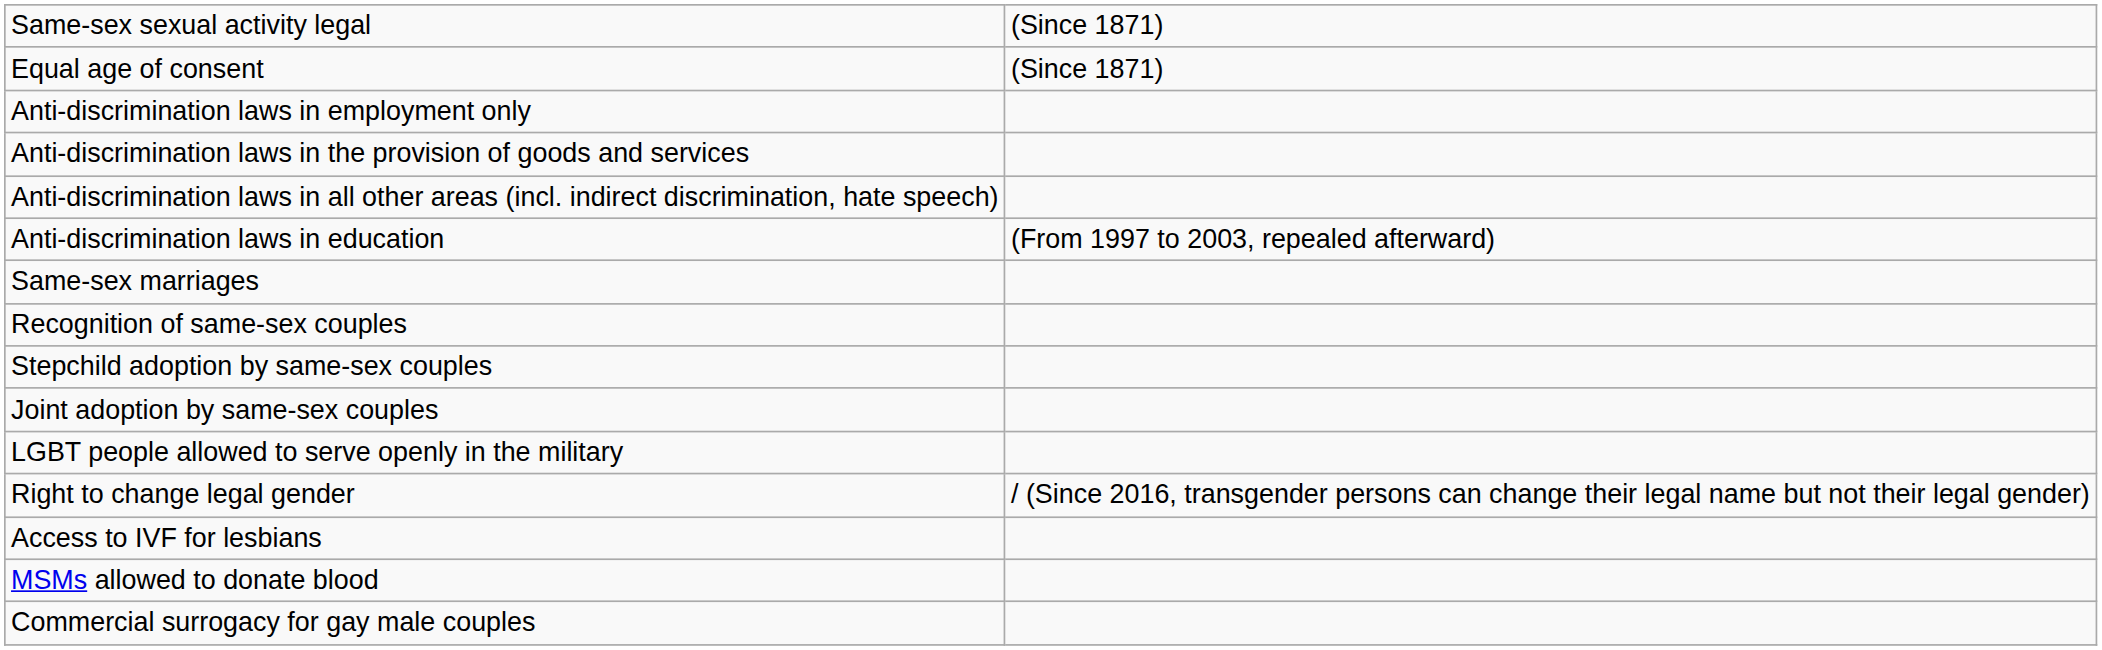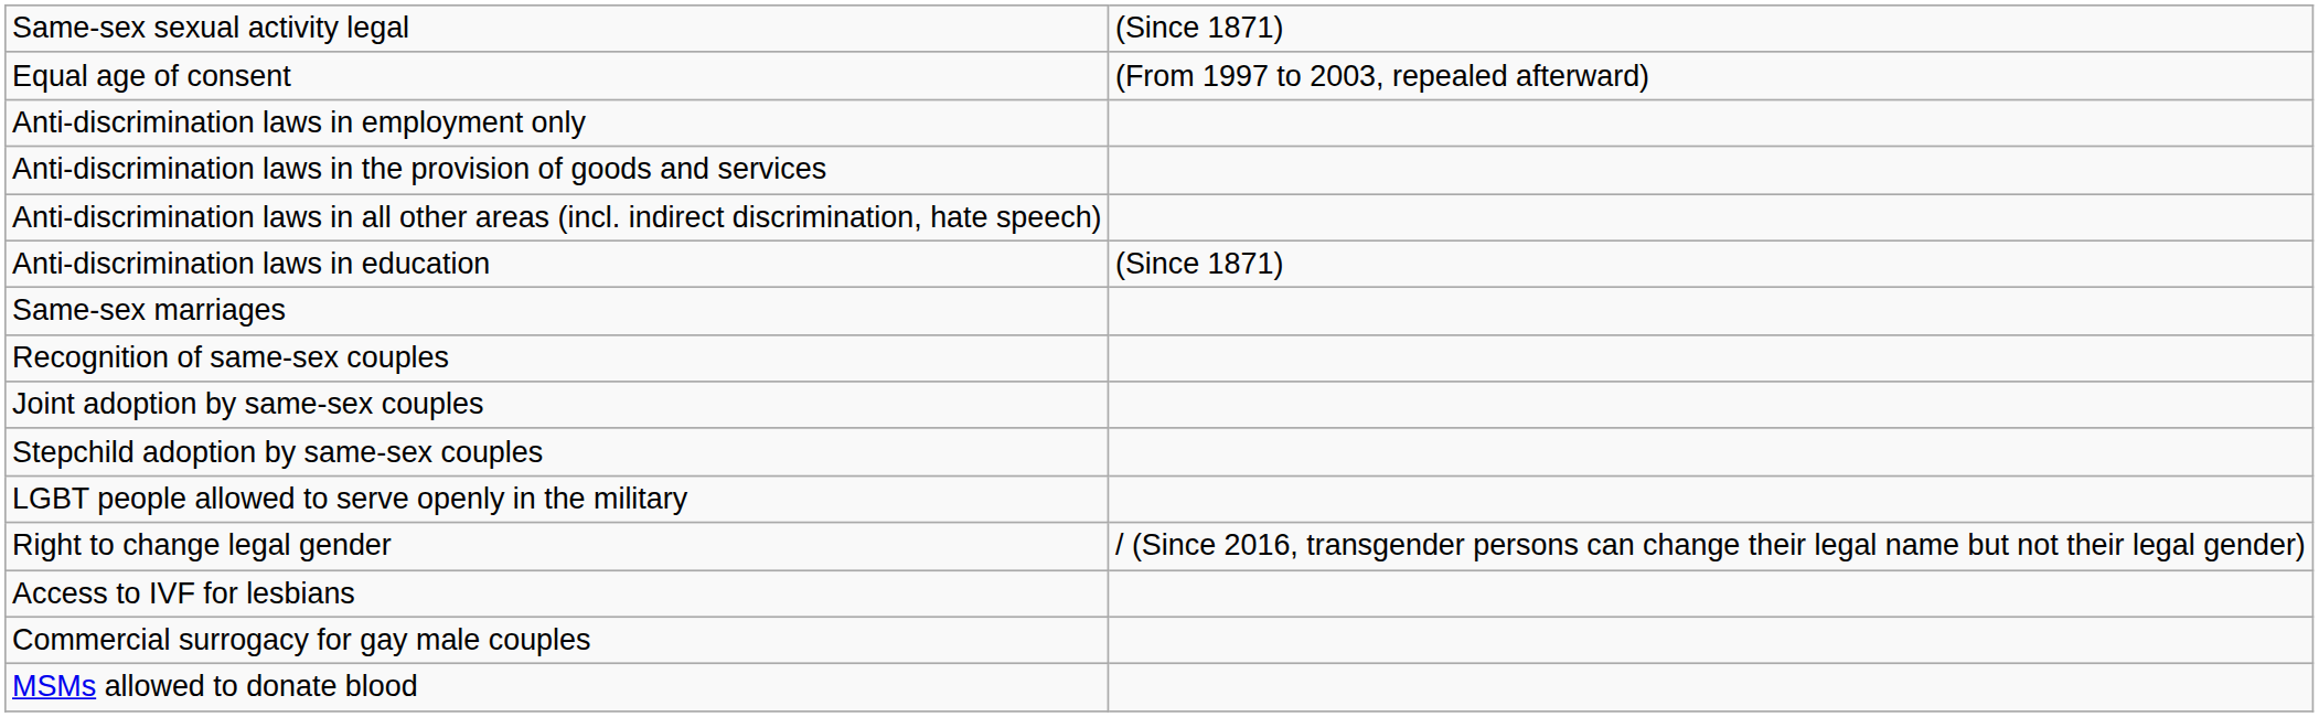Equal age of consent | column 2: (Since 1871) -> (From 1997 to 2003, repealed afterward)
Anti-discrimination laws in education | column 2: (From 1997 to 2003, repealed afterward) -> (Since 1871)
rows swapped: Stepchild adoption by same-sex couples <-> Joint adoption by same-sex couples
rows swapped: Commercial surrogacy for gay male couples <-> MSMs allowed to donate blood
